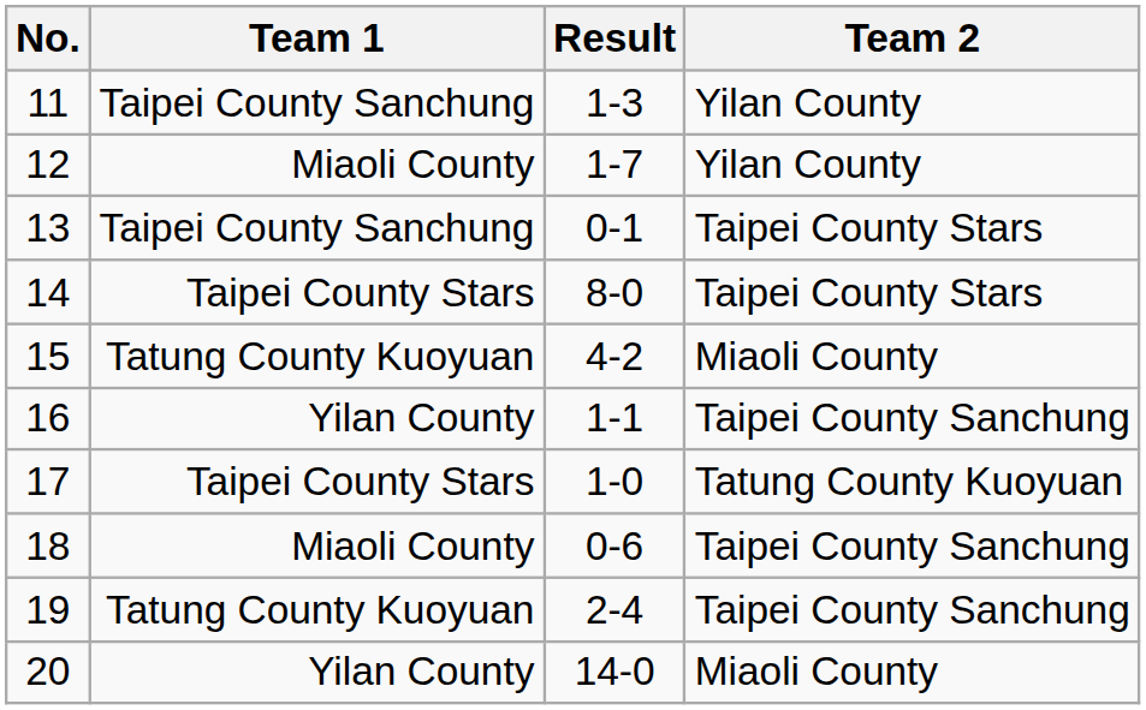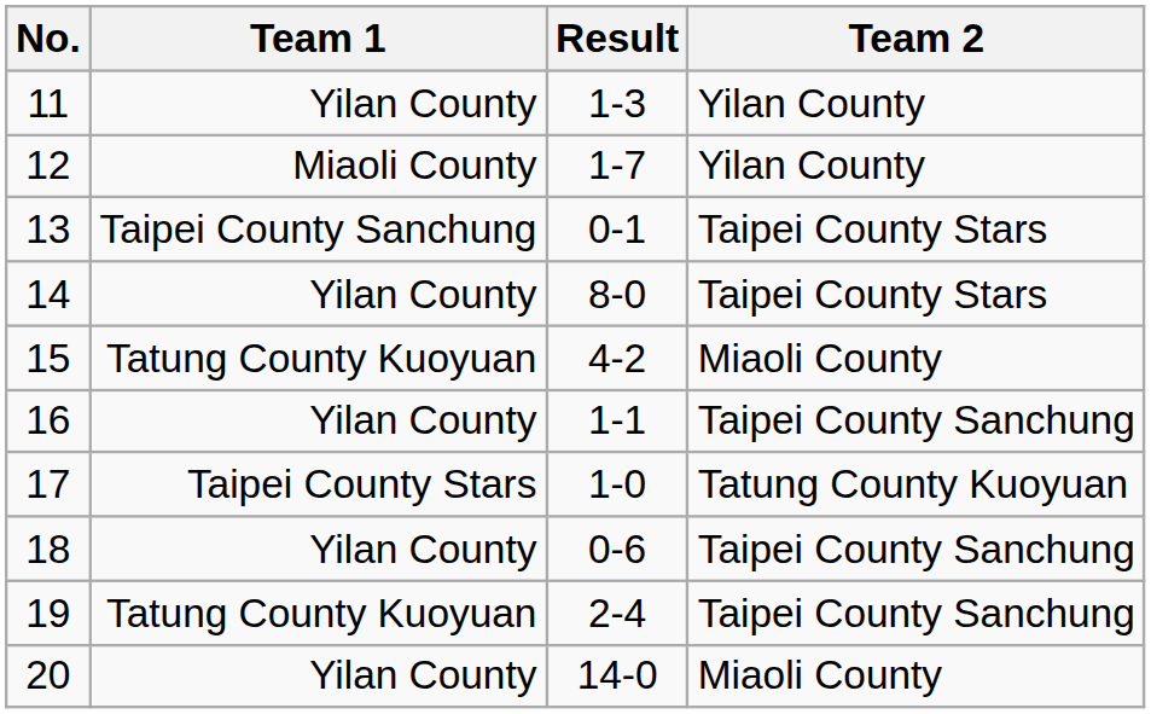11 | Team 1: Taipei County Sanchung -> Yilan County
14 | Team 1: Taipei County Stars -> Yilan County
18 | Team 1: Miaoli County -> Yilan County
